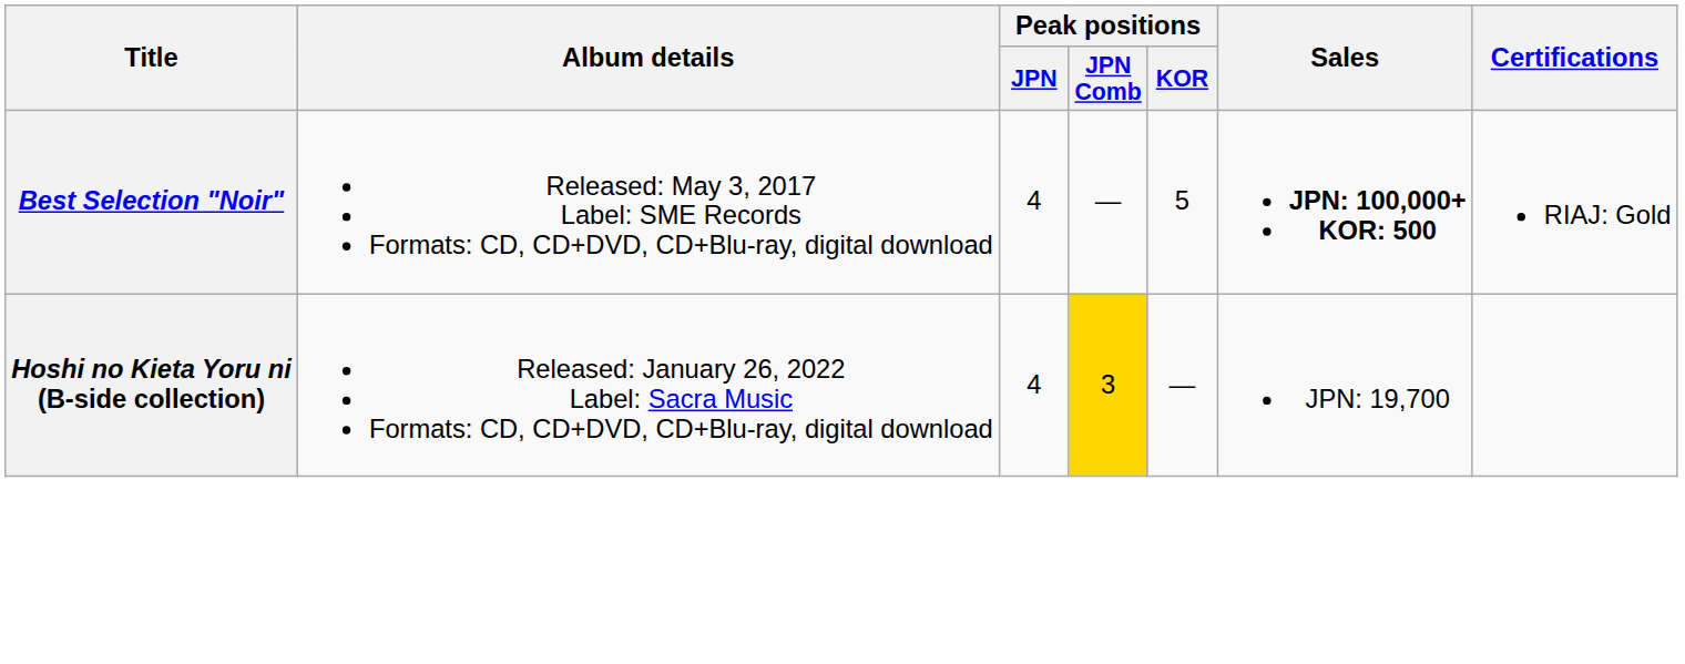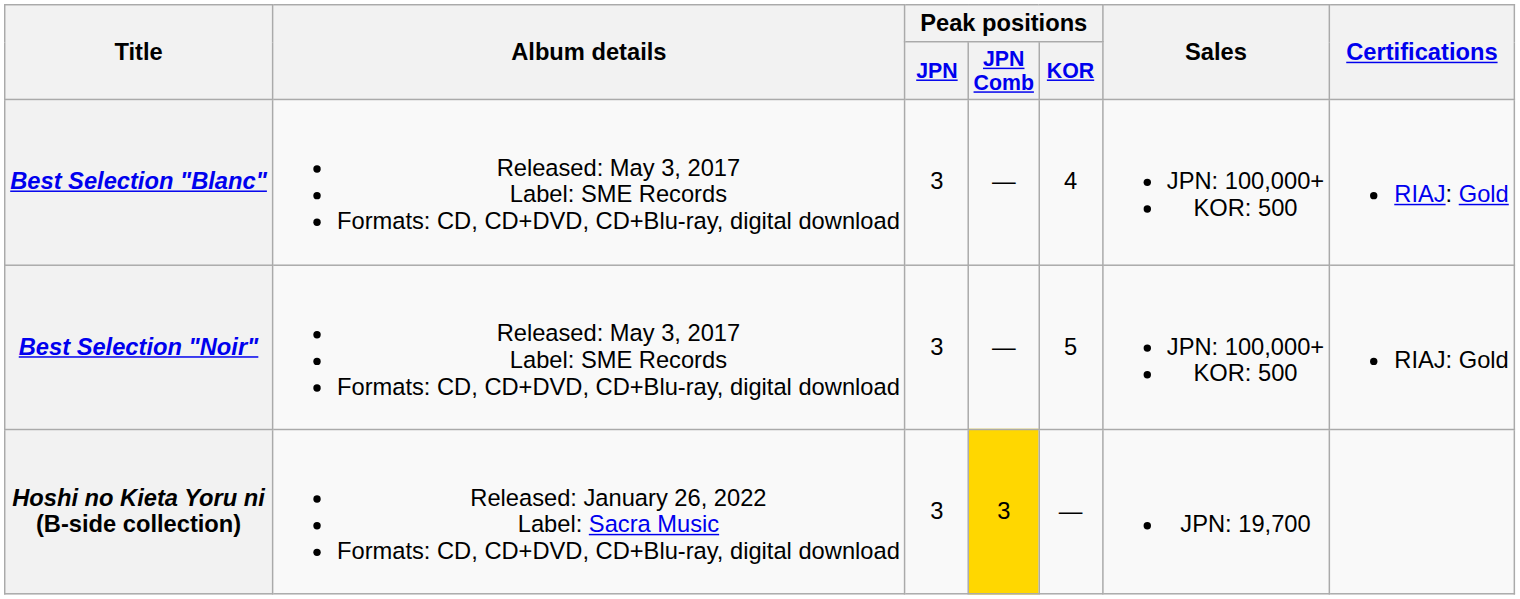+ row: Best Selection "Blanc" | Released: May 3, 2017 Label: SME Records Formats: CD, CD+DVD, CD+Blu-ray, digital download | 3 | — | 4 | JPN: 100,000+ KOR: 500 | RIAJ: Gold
Best Selection "Noir" | Peak positions / JPN: 4 -> 3
Best Selection "Noir" | Sales: bold -> normal
Hoshi no Kieta Yoru ni (B-side collection) | Peak positions / JPN: 4 -> 3
